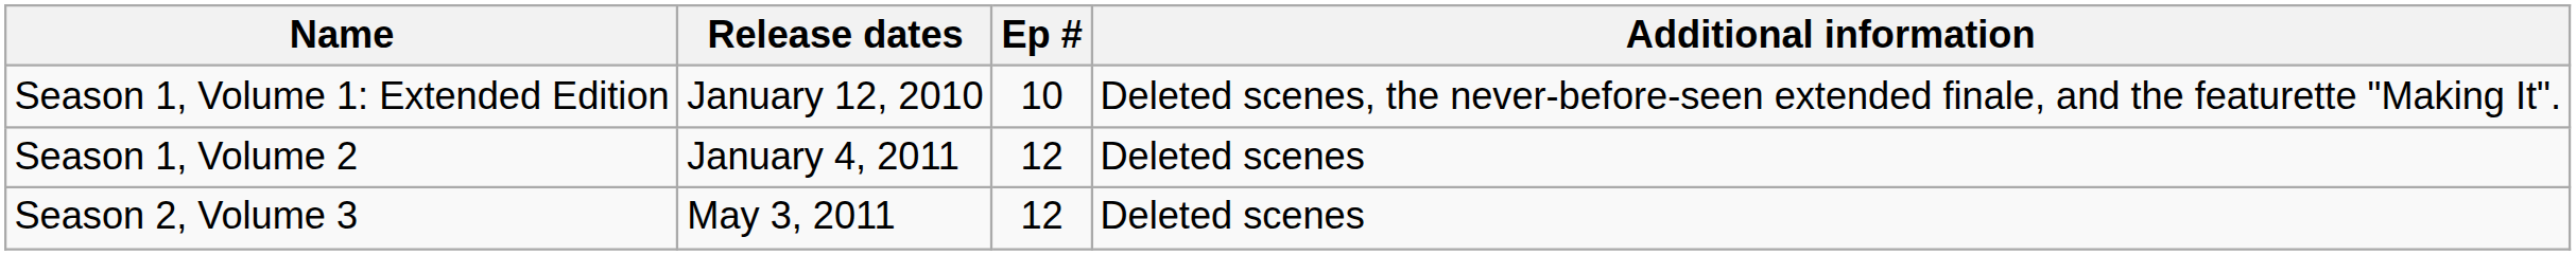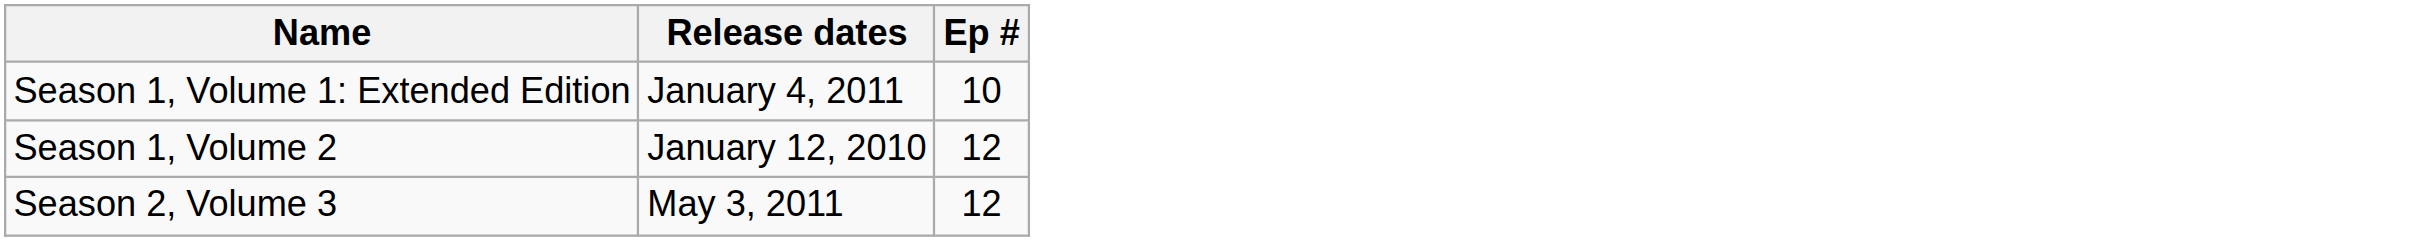- column: Additional information | Deleted scenes, the never-before-seen extended finale, and the featurette "Making It". | Deleted scenes | Deleted scenes
Season 1, Volume 1: Extended Edition | Release dates: January 12, 2010 -> January 4, 2011
Season 1, Volume 2 | Release dates: January 4, 2011 -> January 12, 2010
